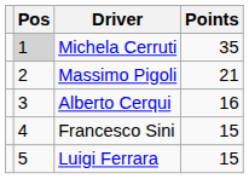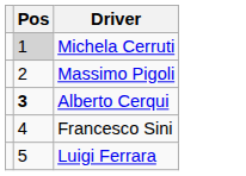- column: Points | 35 | 21 | 16 | 15 | 15
Alberto Cerqui | Pos: normal -> bold
